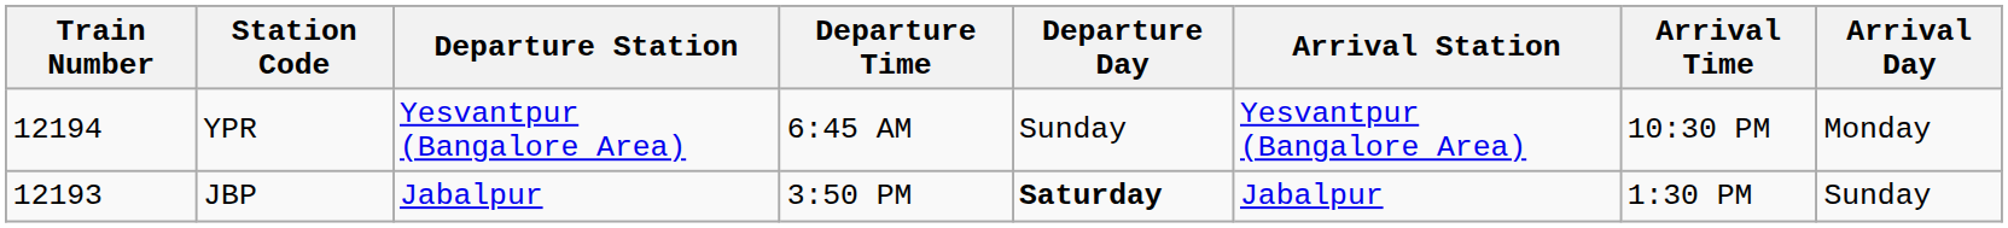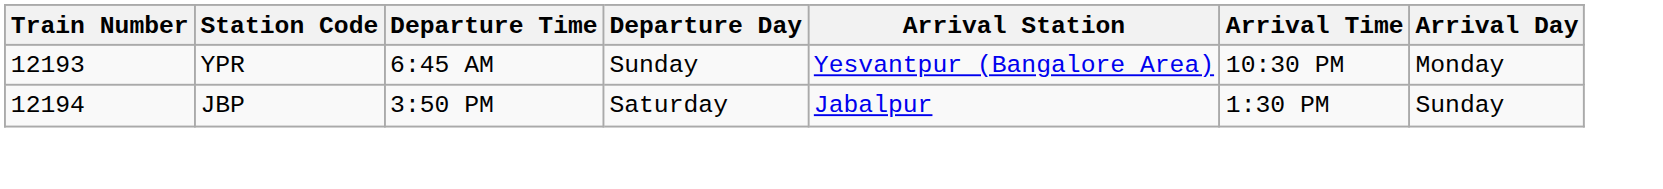- column: Departure Station | Yesvantpur (Bangalore Area) | Jabalpur
YPR | Train Number: 12194 -> 12193
JBP | Train Number: 12193 -> 12194
JBP | Departure Day: bold -> normal
